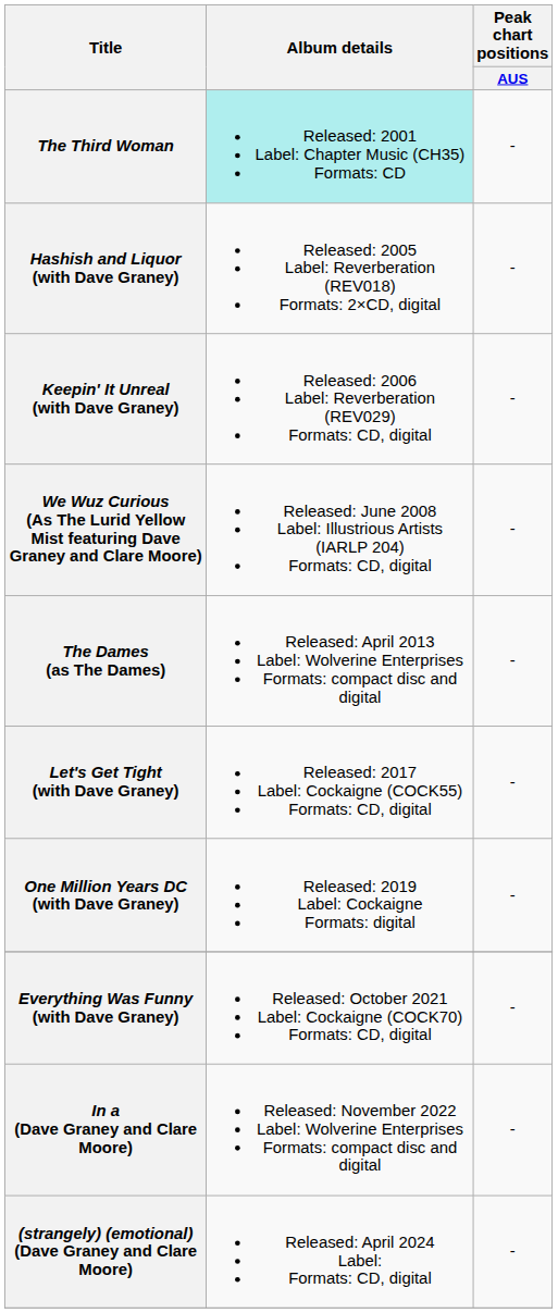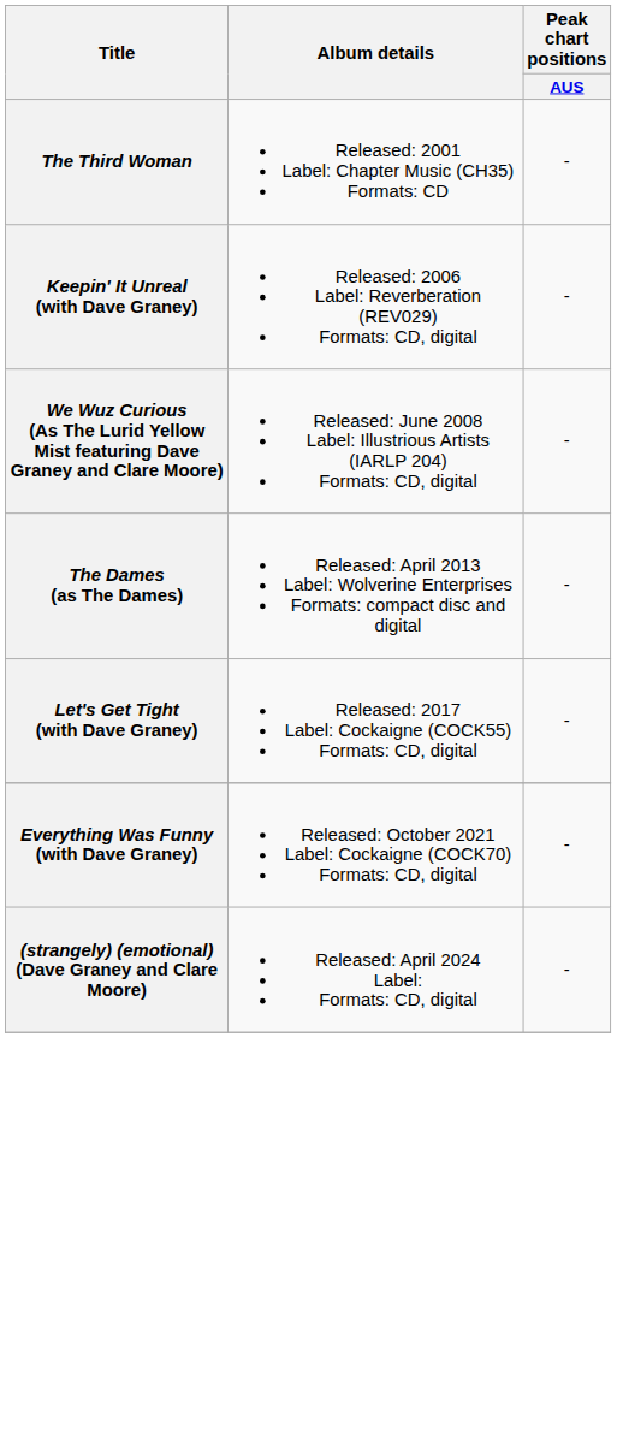The Third Woman | Album details: paleturquoise background -> no background
- row: Hashish and Liquor (with Dave Graney) | Released: 2005 Label: Reverberation (REV018) Formats: 2×CD, digital | -
- row: One Million Years DC (with Dave Graney) | Released: 2019 Label: Cockaigne Formats: digital | -
- row: In a (Dave Graney and Clare Moore) | Released: November 2022 Label: Wolverine Enterprises Formats: compact disc and digital | -
